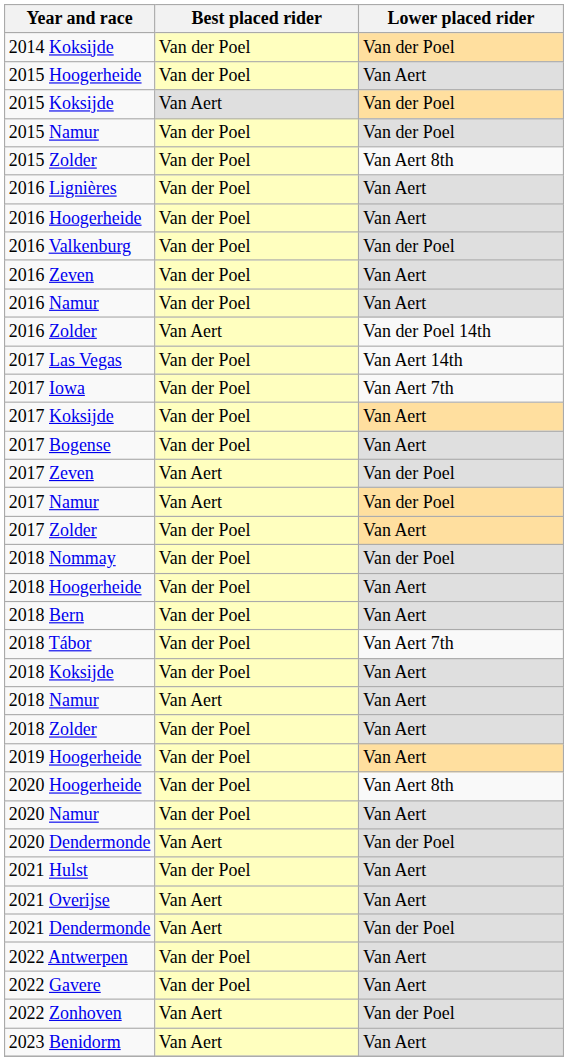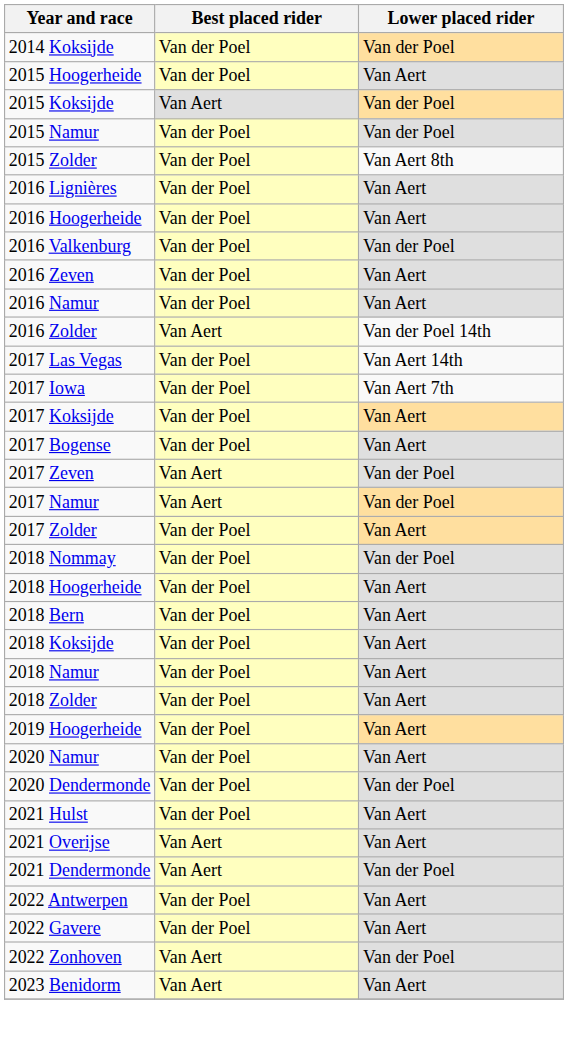- row: 2018 Tábor | Van der Poel | Van Aert 7th
2018 Namur | Best placed rider: Van Aert -> Van der Poel
- row: 2020 Hoogerheide | Van der Poel | Van Aert 8th
2020 Dendermonde | Best placed rider: Van Aert -> Van der Poel
